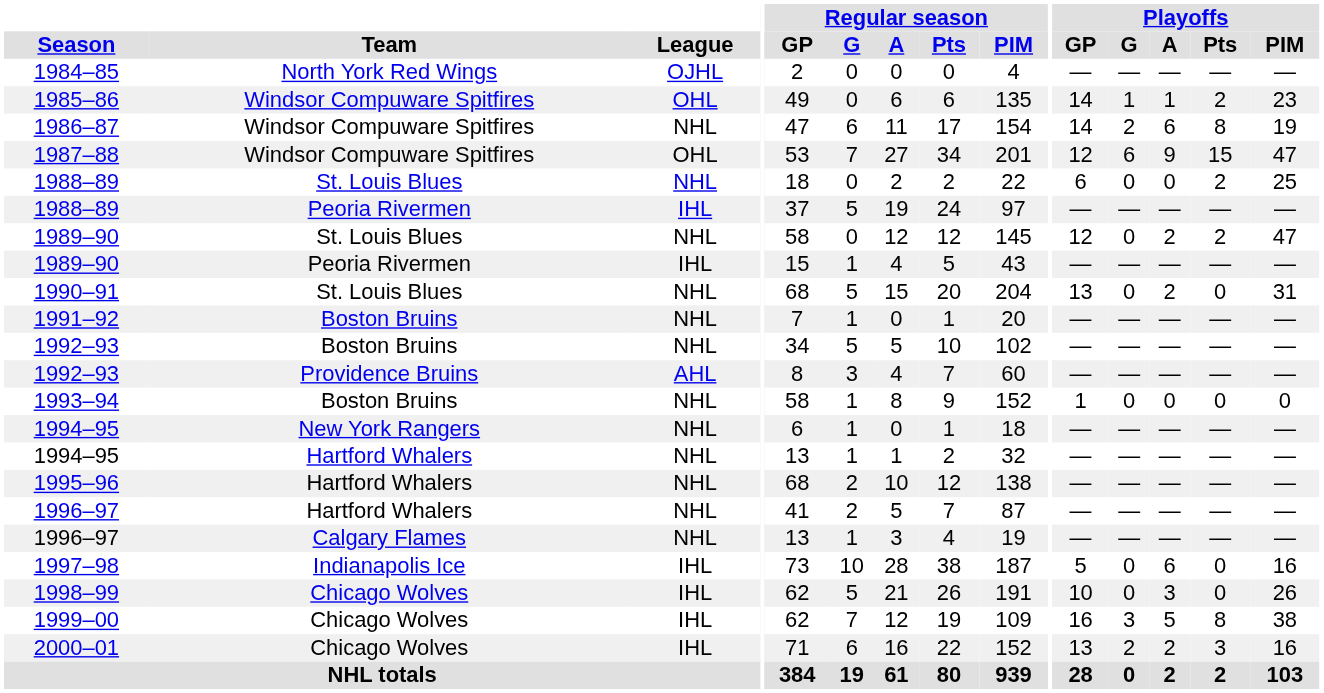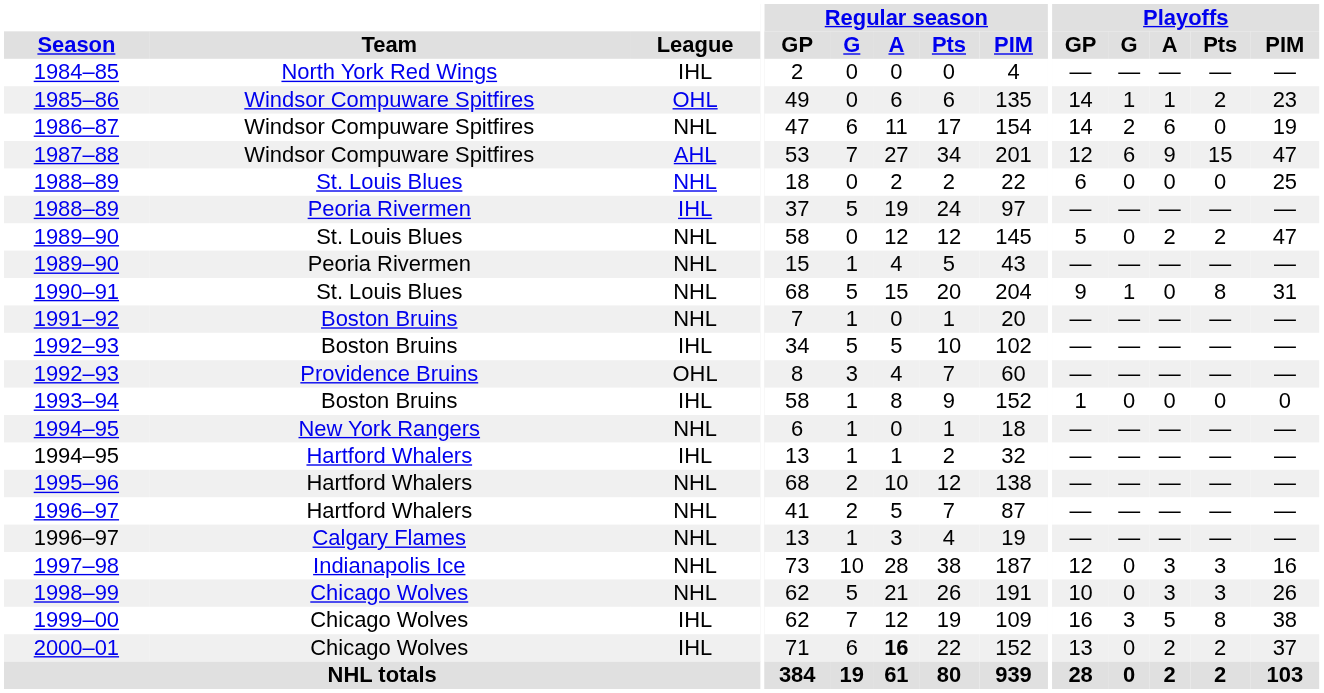1984–85 | League: OJHL -> IHL
1986–87 | Playoffs / Pts: 8 -> 0
1987–88 | League: OHL -> AHL
1988–89 / St. Louis Blues | Playoffs / Pts: 2 -> 0
1989–90 / St. Louis Blues | Playoffs / GP: 12 -> 5
1989–90 / Peoria Rivermen | League: IHL -> NHL
1990–91 | Playoffs / GP: 13 -> 9
1990–91 | Playoffs / G: 0 -> 1
1990–91 | Playoffs / A: 2 -> 0
1990–91 | Playoffs / Pts: 0 -> 8
1992–93 / Boston Bruins | League: NHL -> IHL
1992–93 / Providence Bruins | League: AHL -> OHL
1993–94 | League: NHL -> IHL
1994–95 / Hartford Whalers | League: NHL -> IHL
1997–98 | League: IHL -> NHL
1997–98 | Playoffs / GP: 5 -> 12
1997–98 | Playoffs / A: 6 -> 3
1997–98 | Playoffs / Pts: 0 -> 3
1998–99 | League: IHL -> NHL
1998–99 | Playoffs / Pts: 0 -> 3
2000–01 | Regular season / A: normal -> bold
2000–01 | Playoffs / G: 2 -> 0
2000–01 | Playoffs / Pts: 3 -> 2
2000–01 | Playoffs / PIM: 16 -> 37
